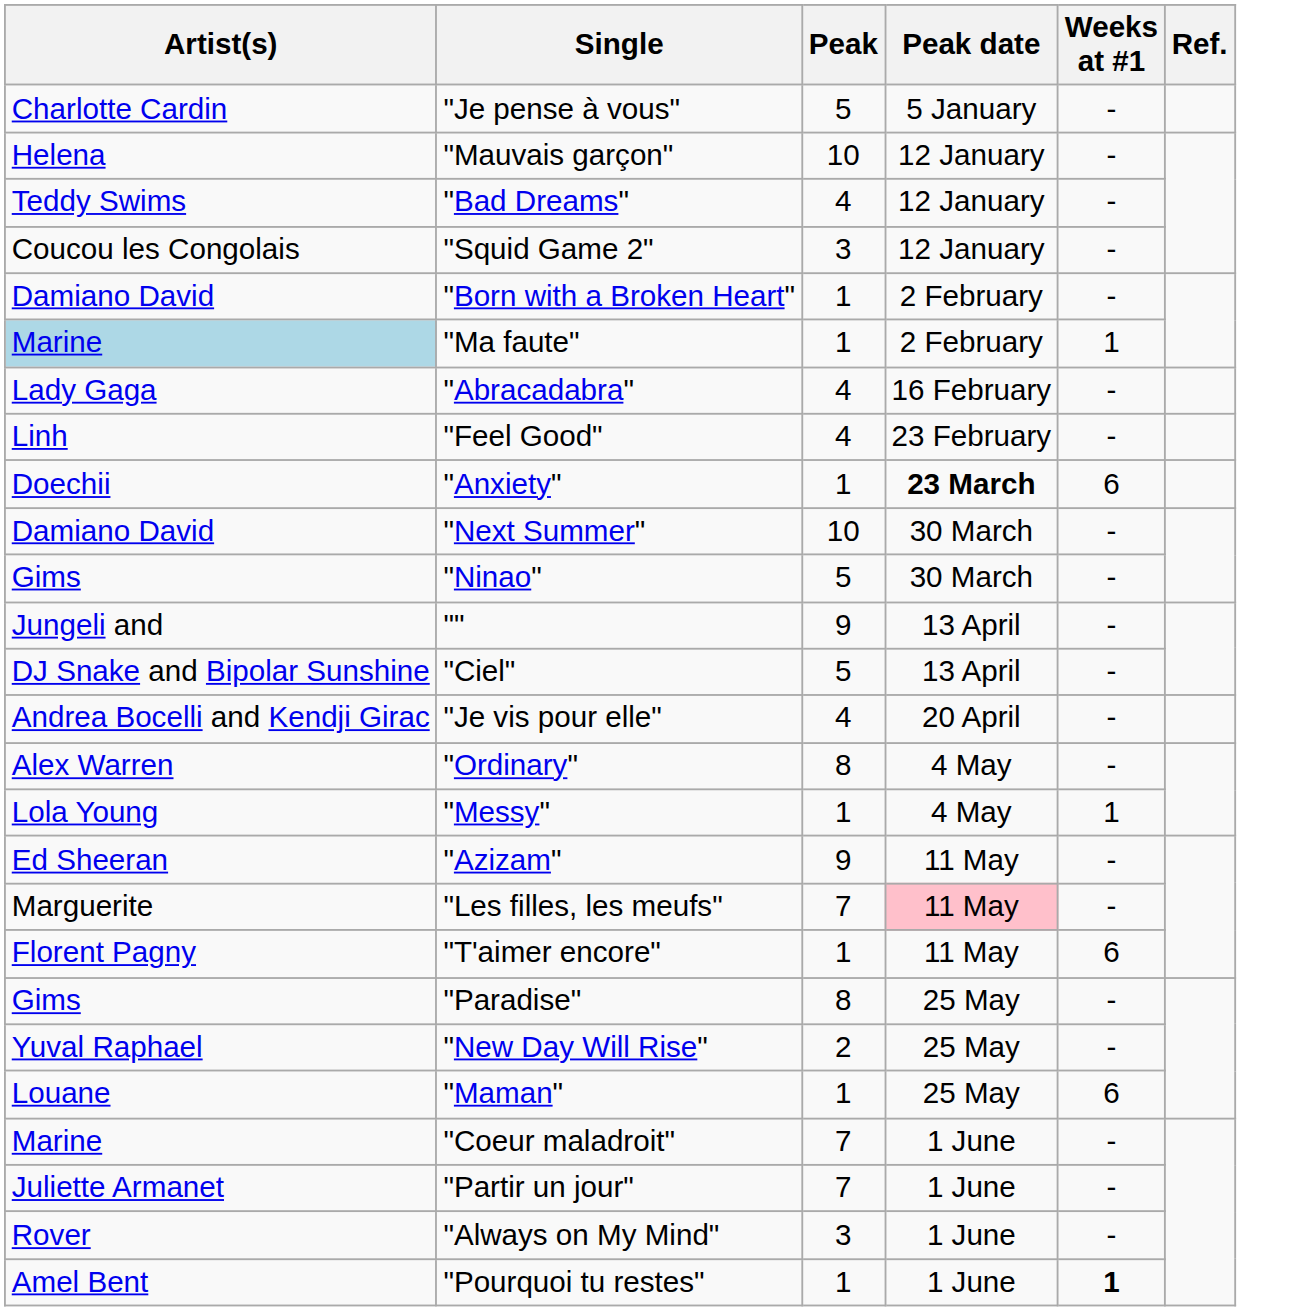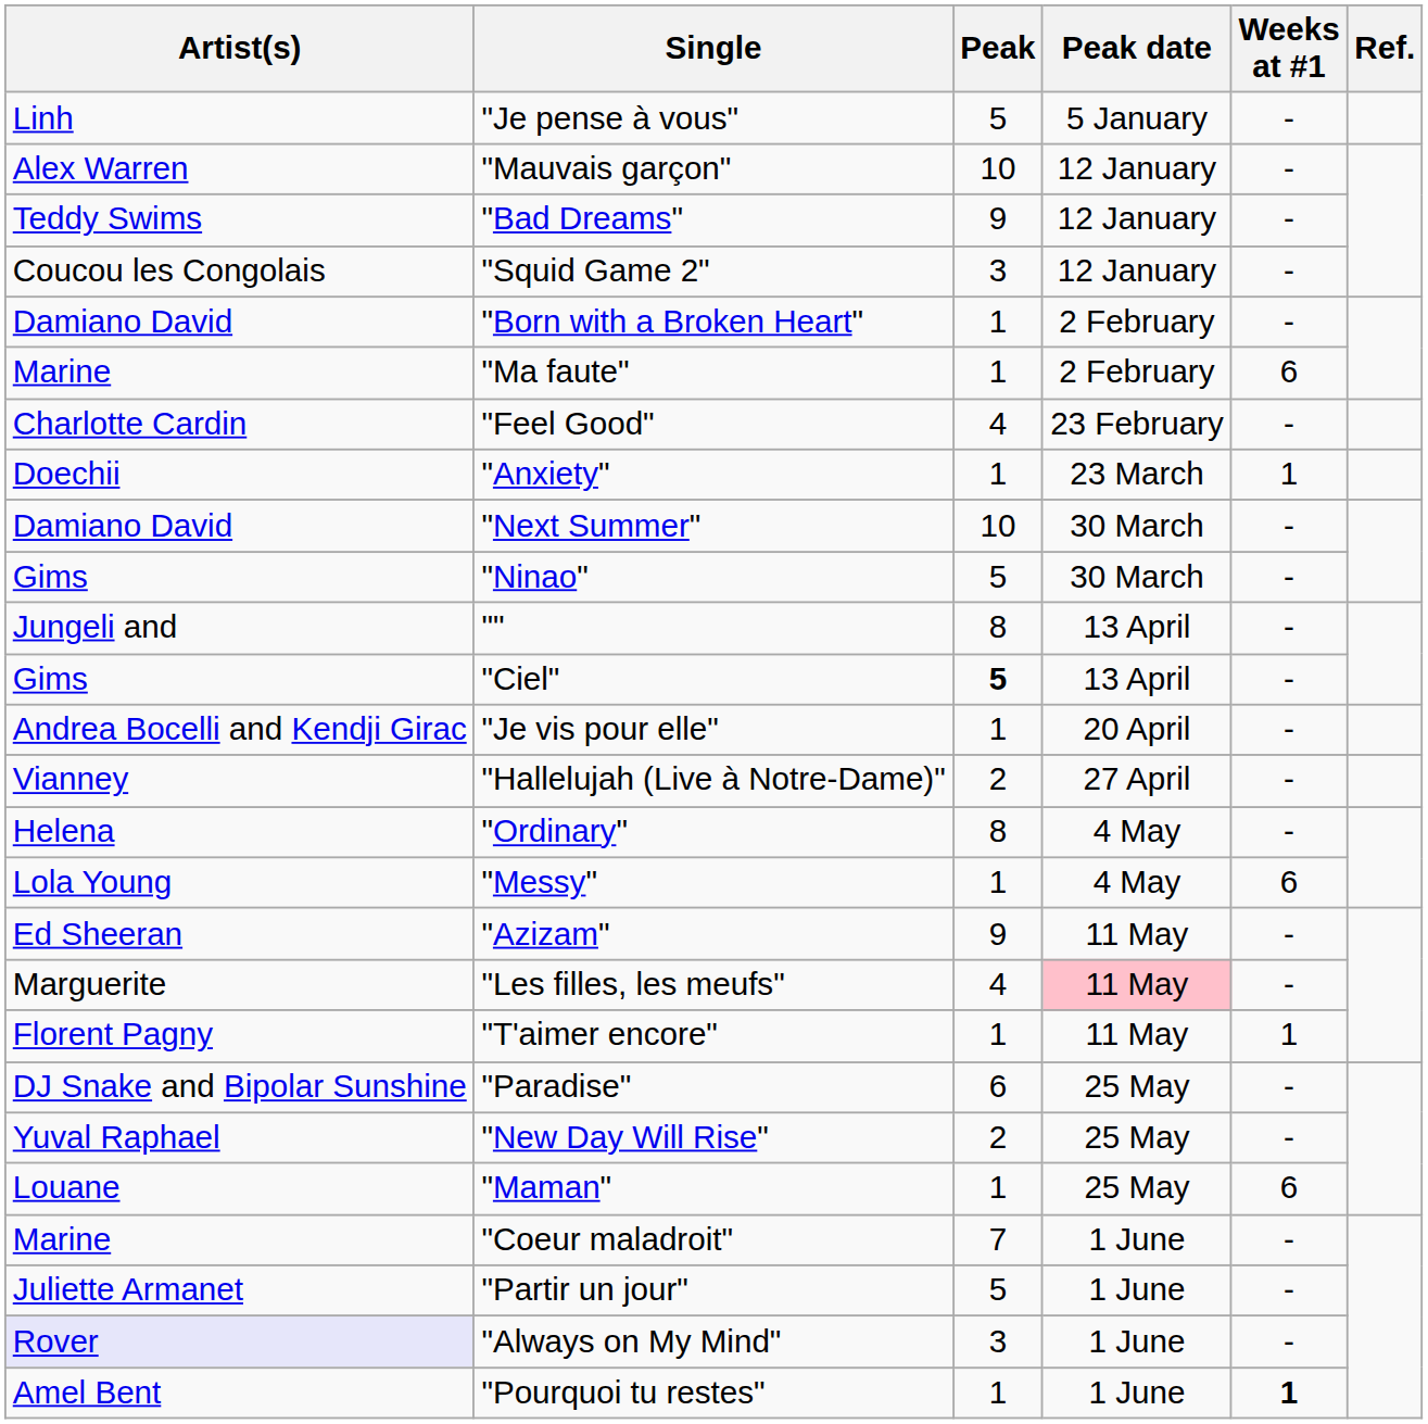"Je pense à vous" | Artist(s): Charlotte Cardin -> Linh
"Mauvais garçon" | Artist(s): Helena -> Alex Warren
"Bad Dreams" | Peak: 4 -> 9
"Ma faute" | Artist(s): lightblue background -> no background
"Ma faute" | Weeks at #1: 1 -> 6
- row: Lady Gaga | "Abracadabra" | 4 | 16 February | -
"Feel Good" | Artist(s): Linh -> Charlotte Cardin
"Anxiety" | Peak date: bold -> normal
"Anxiety" | Weeks at #1: 6 -> 1
"" | Peak: 9 -> 8
"Ciel" | Artist(s): DJ Snake and Bipolar Sunshine -> Gims
"Ciel" | Peak: normal -> bold
"Je vis pour elle" | Peak: 4 -> 1
+ row: Vianney | "Hallelujah (Live à Notre-Dame)" | 2 | 27 April | -
"Ordinary" | Artist(s): Alex Warren -> Helena
"Messy" | Weeks at #1: 1 -> 6
"Les filles, les meufs" | Peak: 7 -> 4
"T'aimer encore" | Weeks at #1: 6 -> 1
"Paradise" | Artist(s): Gims -> DJ Snake and Bipolar Sunshine
"Paradise" | Peak: 8 -> 6
"Partir un jour" | Peak: 7 -> 5
"Always on My Mind" | Artist(s): no background -> lavender background
